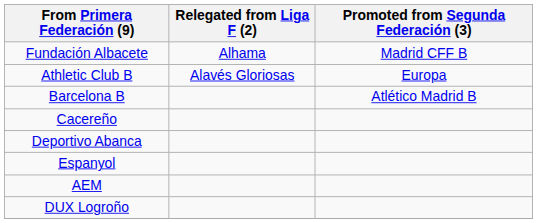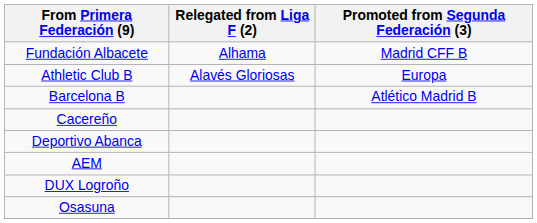- row: Espanyol
+ row: Osasuna
